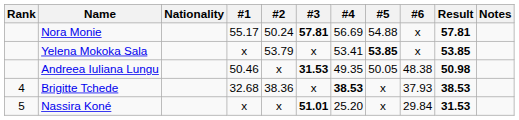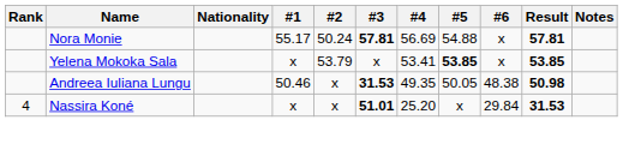- row: 4 | Brigitte Tchede | 32.68 | 38.36 | x | 38.53 | x | 37.93 | 38.53
Nassira Koné | Rank: 5 -> 4
